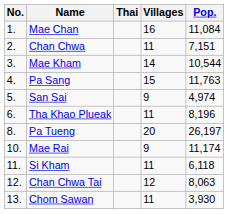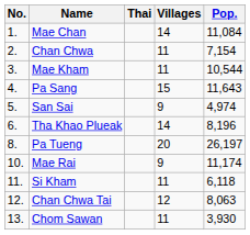Mae Chan | Villages: 16 -> 14
Chan Chwa | Pop.: 7,151 -> 7,154
Mae Kham | Villages: 14 -> 11
Pa Sang | Pop.: 11,763 -> 11,643
Tha Khao Plueak | Villages: 11 -> 14
